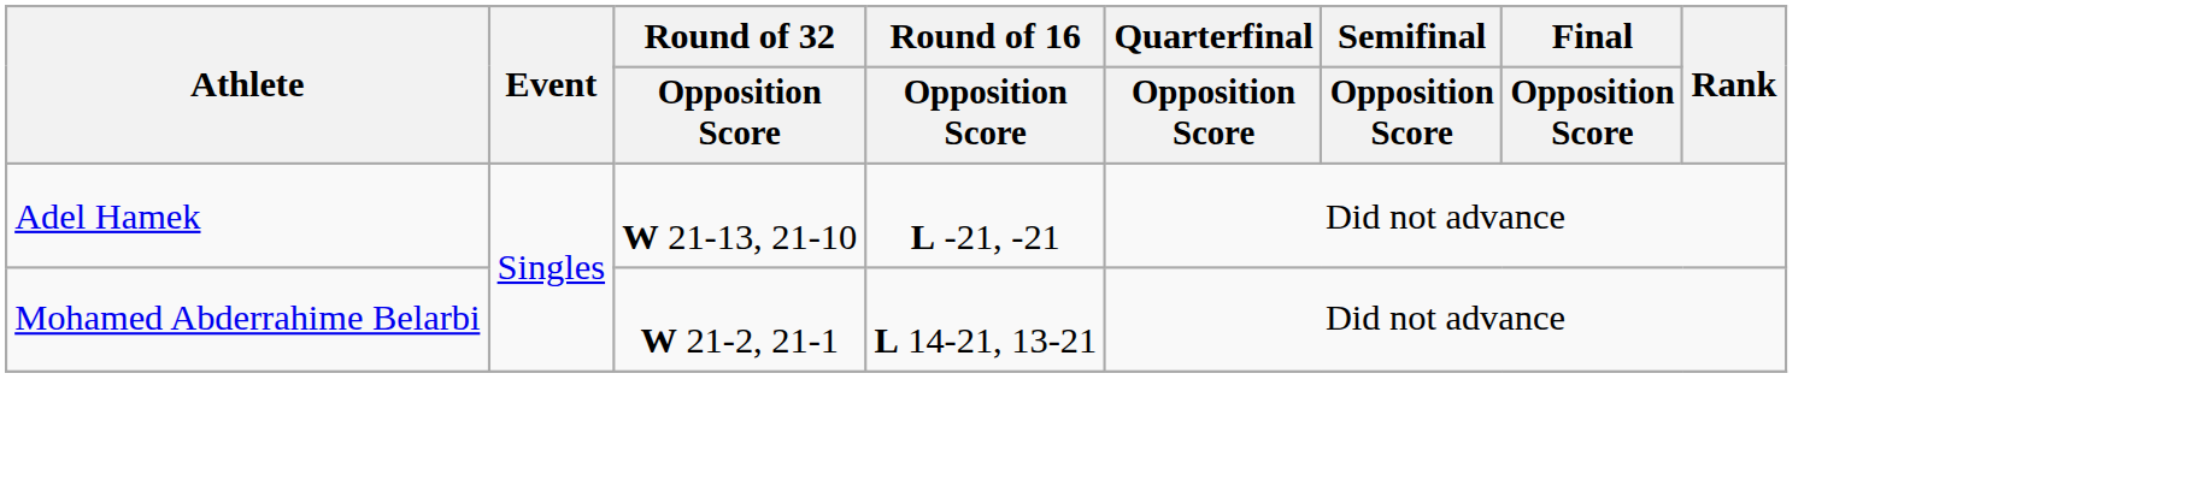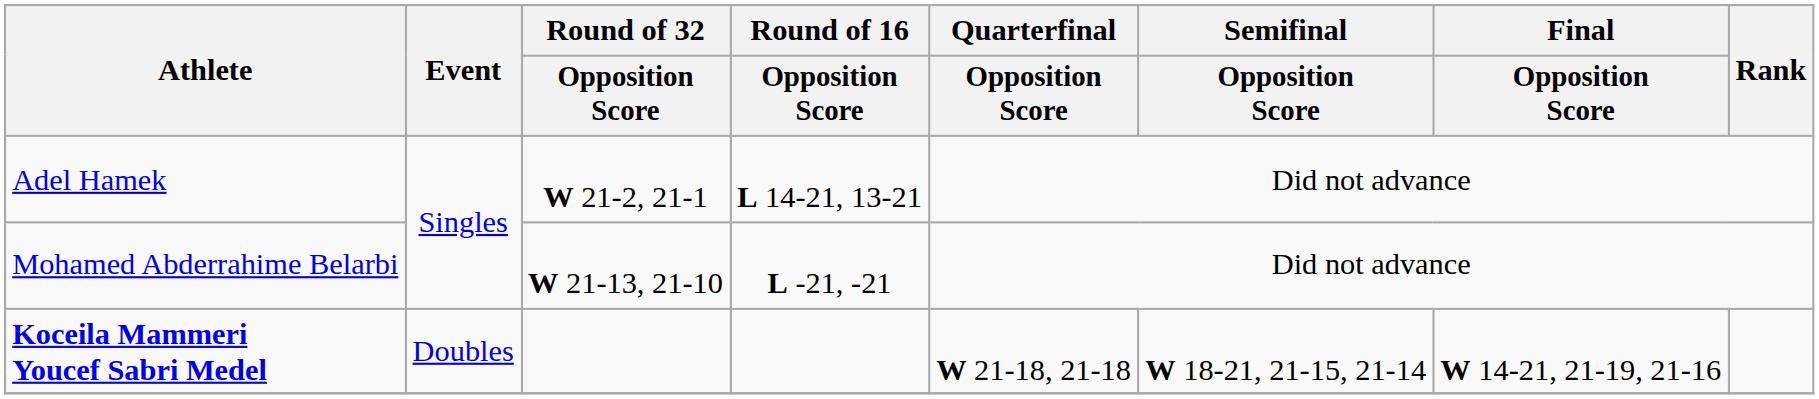Adel Hamek | Round of 32 / Opposition Score: W 21-13, 21-10 -> W 21-2, 21-1
Adel Hamek | Round of 16 / Opposition Score: L -21, -21 -> L 14-21, 13-21
Mohamed Abderrahime Belarbi | Round of 32 / Opposition Score: W 21-2, 21-1 -> W 21-13, 21-10
Mohamed Abderrahime Belarbi | Round of 16 / Opposition Score: L 14-21, 13-21 -> L -21, -21
+ row: Koceila Mammeri Youcef Sabri Medel | Doubles | W 21-18, 21-18 | W 18-21, 21-15, 21-14 | W 14-21, 21-19, 21-16
